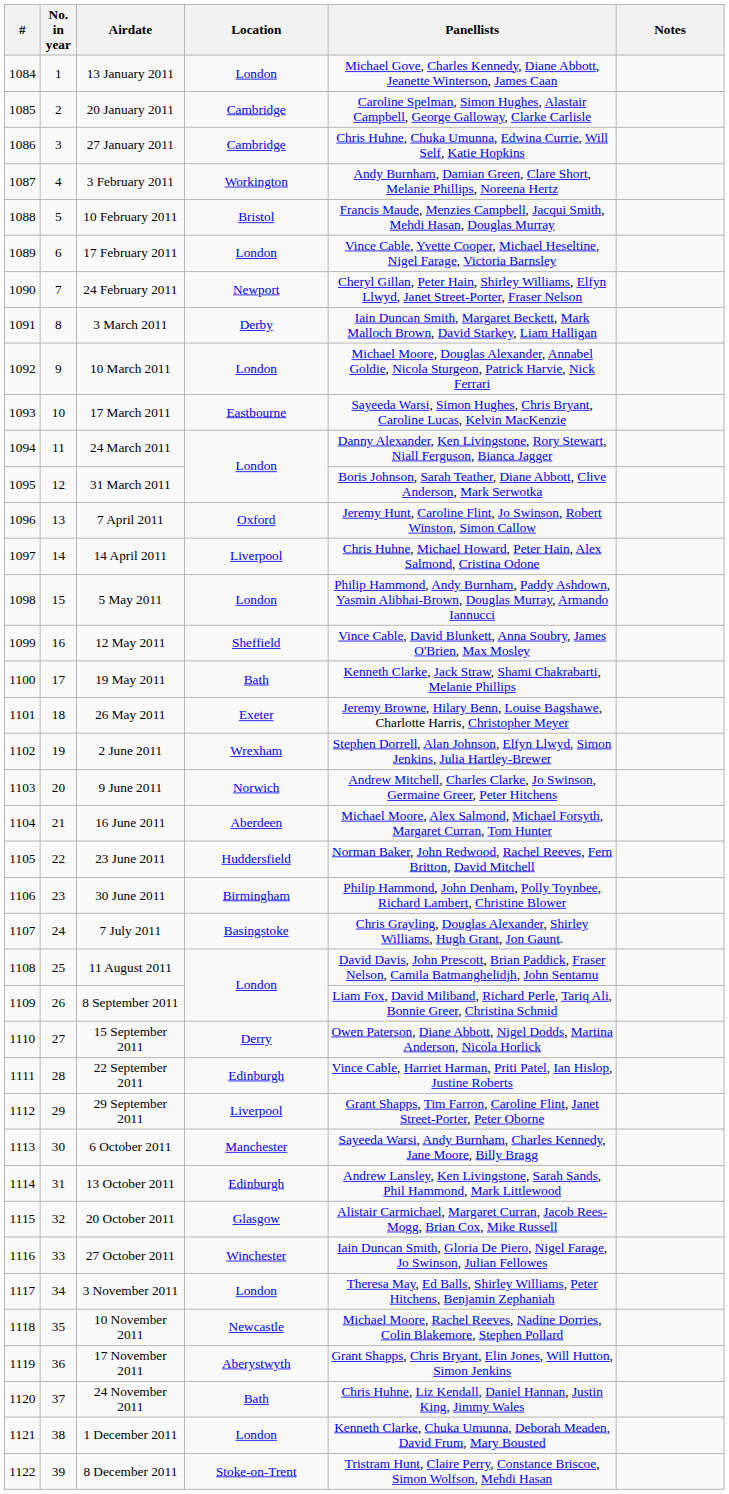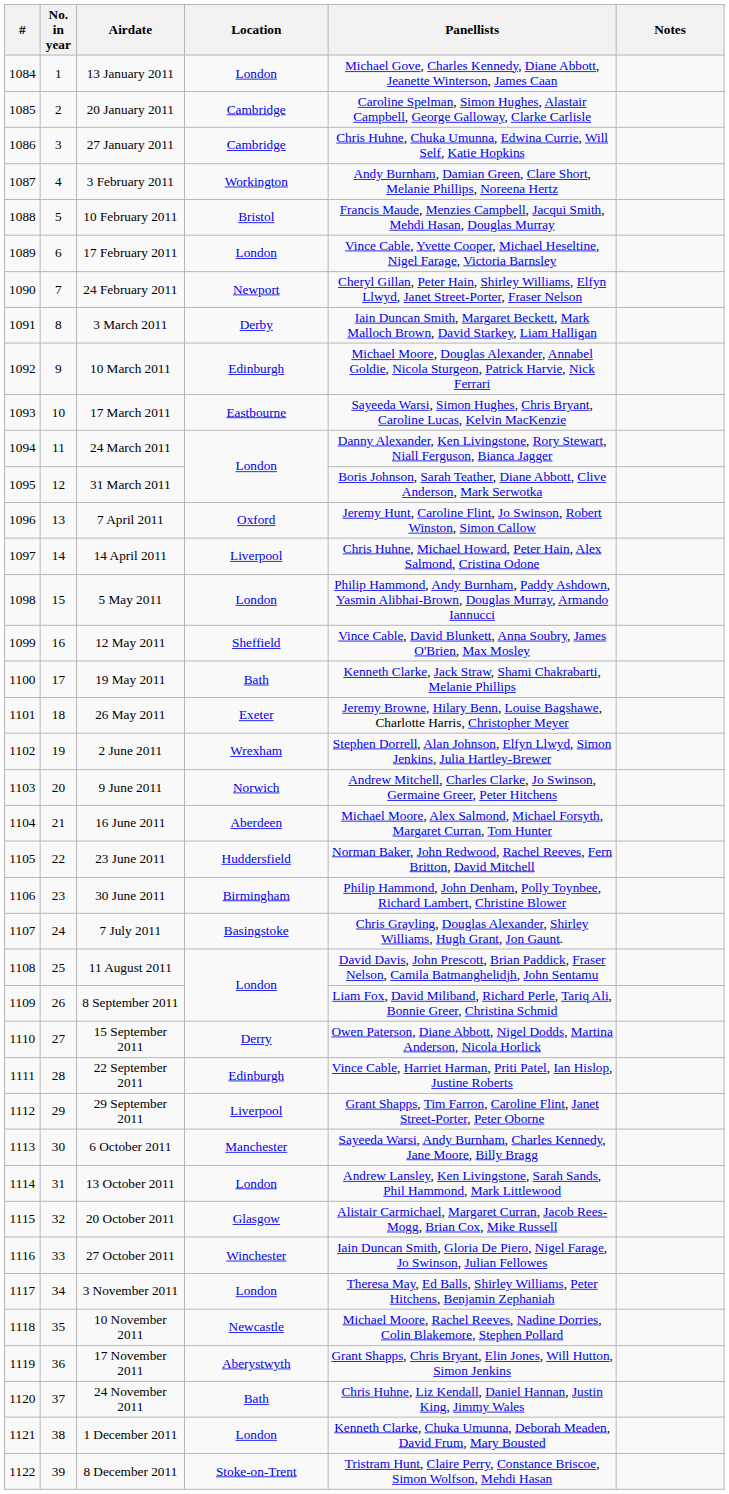10 March 2011 | Location: London -> Edinburgh
13 October 2011 | Location: Edinburgh -> London
